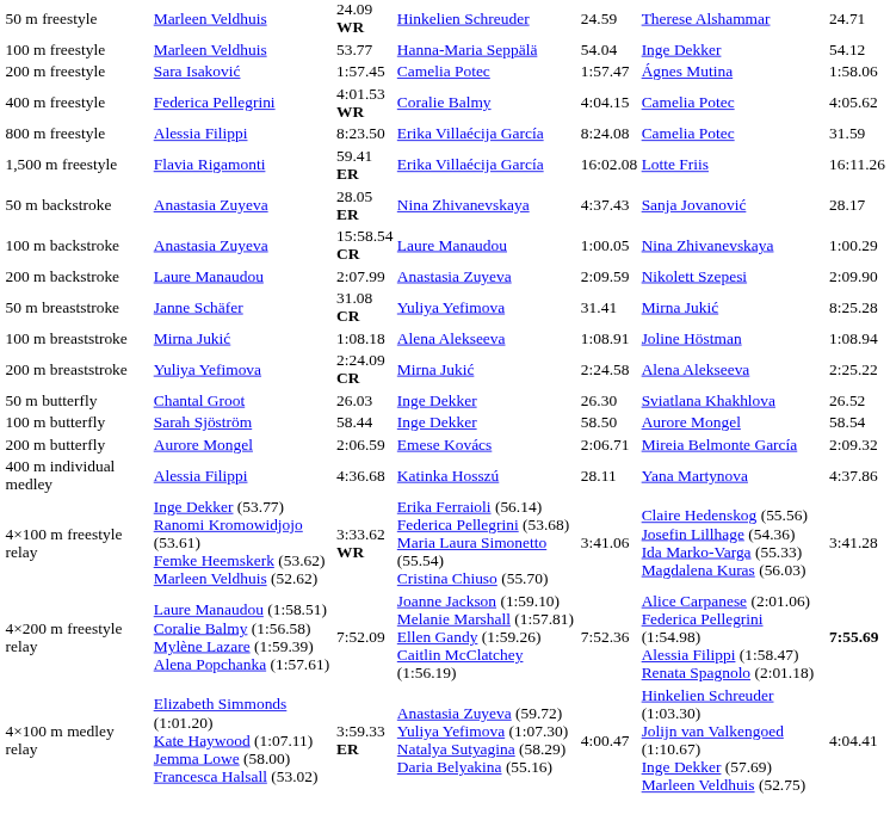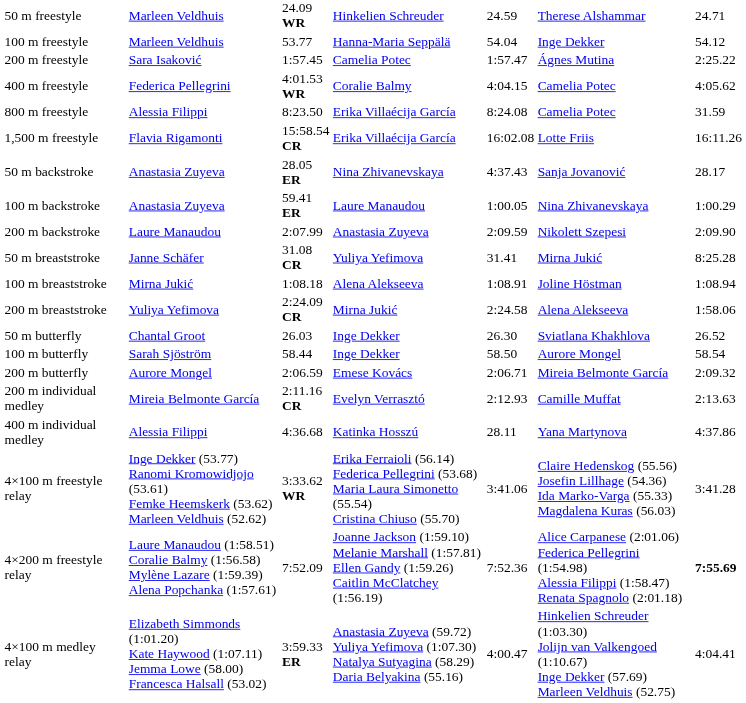200 m freestyle | column 7: 1:58.06 -> 2:25.22
1,500 m freestyle | column 3: 59.41 ER -> 15:58.54 CR
100 m backstroke | column 3: 15:58.54 CR -> 59.41 ER
200 m breaststroke | column 7: 2:25.22 -> 1:58.06
+ row: 200 m individual medley | Mireia Belmonte García | 2:11.16 CR | Evelyn Verrasztó | 2:12.93 | Camille Muffat | 2:13.63
